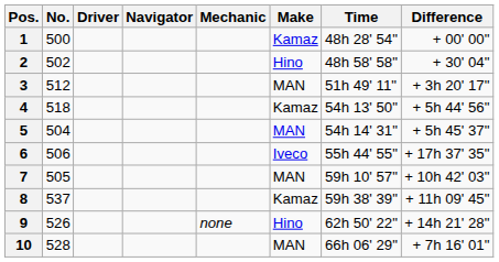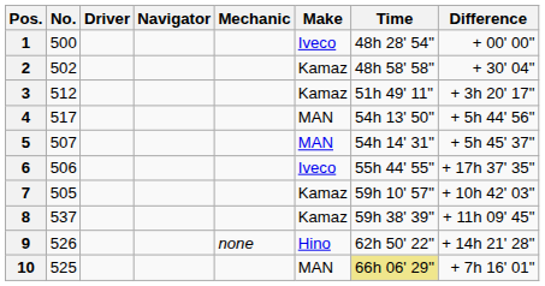1 | Make: Kamaz -> Iveco
2 | Make: Hino -> Kamaz
3 | Make: MAN -> Kamaz
4 | No.: 518 -> 517
4 | Make: Kamaz -> MAN
5 | No.: 504 -> 507
7 | Make: MAN -> Kamaz
10 | No.: 528 -> 525
10 | Time: no background -> khaki background
